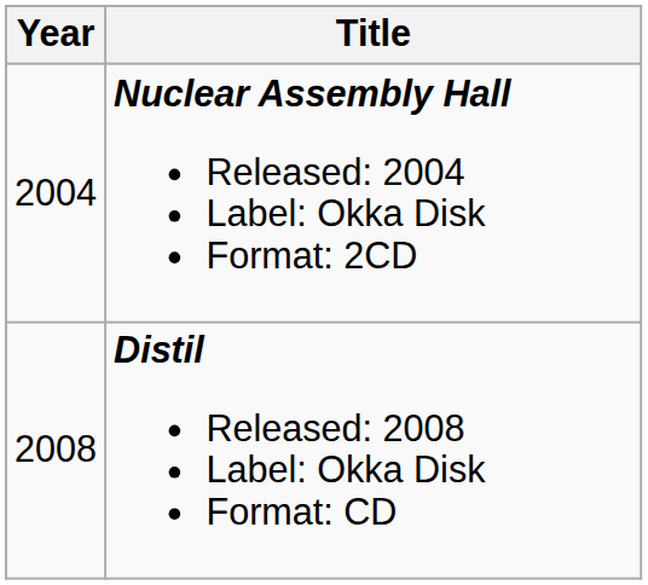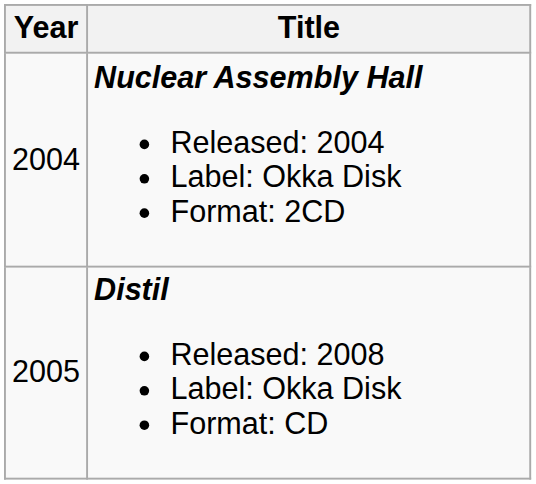Distil Released: 2008 Label: Okka Disk Format: CD | Year: 2008 -> 2005
